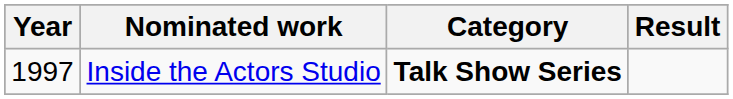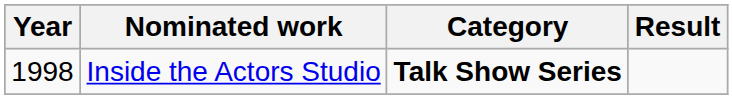Inside the Actors Studio | Year: 1997 -> 1998
